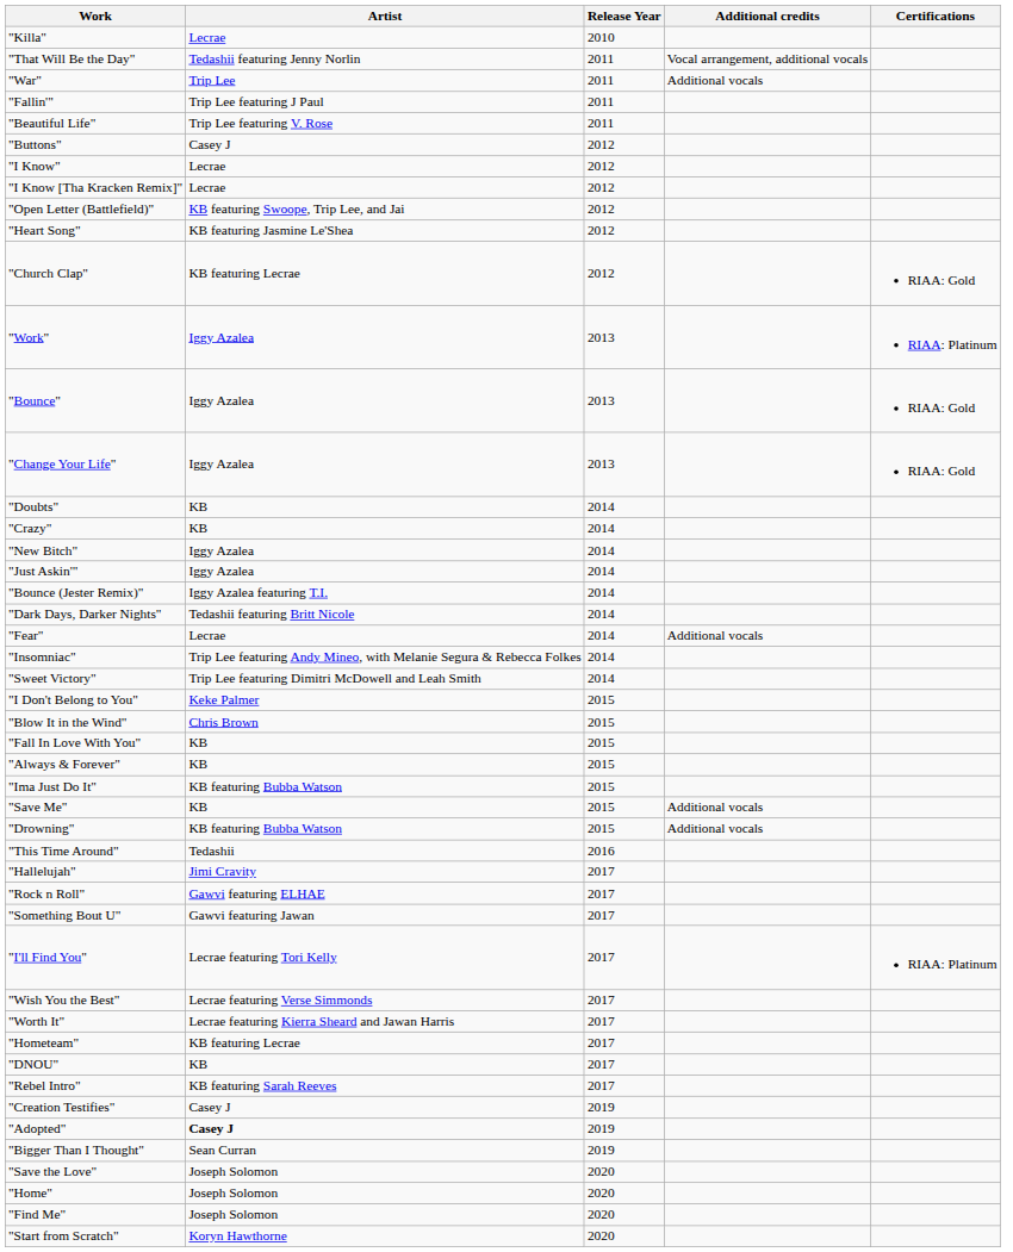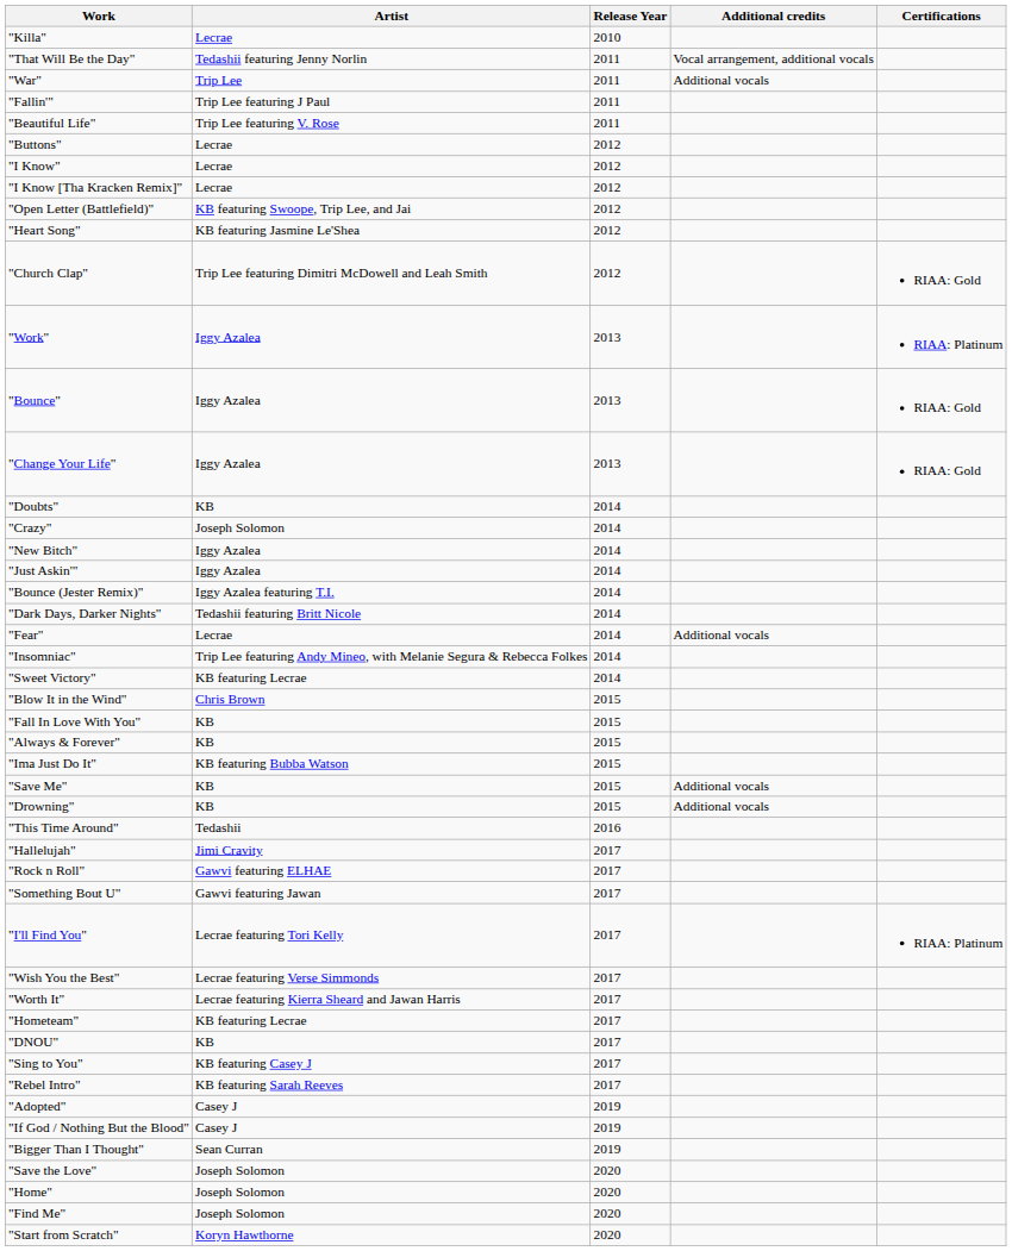"Buttons" | Artist: Casey J -> Lecrae
"Church Clap" | Artist: KB featuring Lecrae -> Trip Lee featuring Dimitri McDowell and Leah Smith
"Crazy" | Artist: KB -> Joseph Solomon
"Sweet Victory" | Artist: Trip Lee featuring Dimitri McDowell and Leah Smith -> KB featuring Lecrae
- row: "I Don't Belong to You" | Keke Palmer | 2015
"Drowning" | Artist: KB featuring Bubba Watson -> KB
+ row: "Sing to You" | KB featuring Casey J | 2017
- row: "Creation Testifies" | Casey J | 2019
"Adopted" | Artist: bold -> normal
+ row: "If God / Nothing But the Blood" | Casey J | 2019
